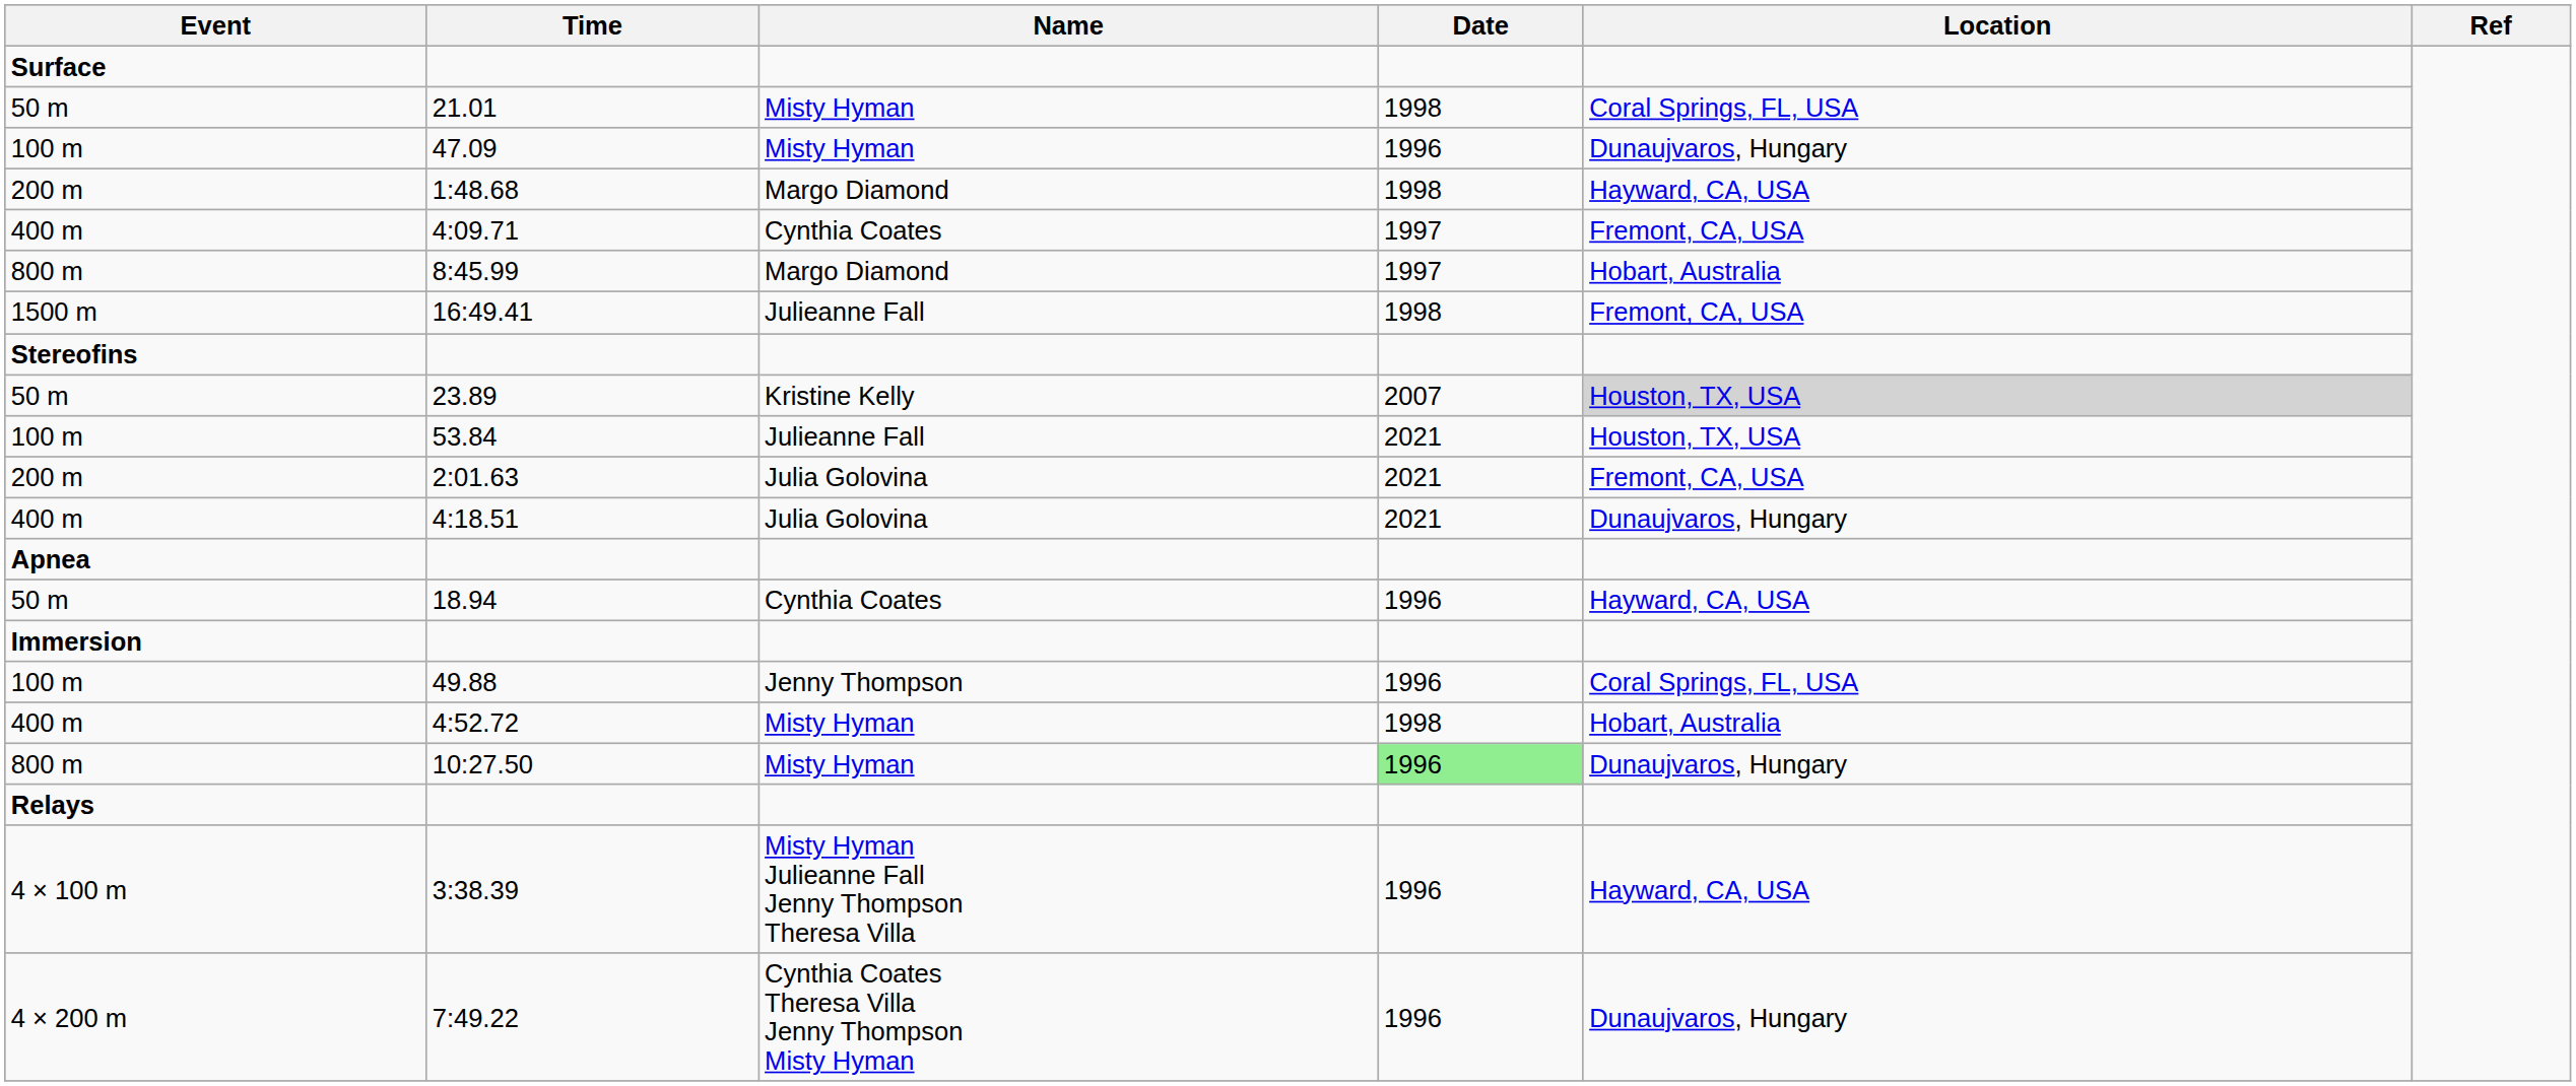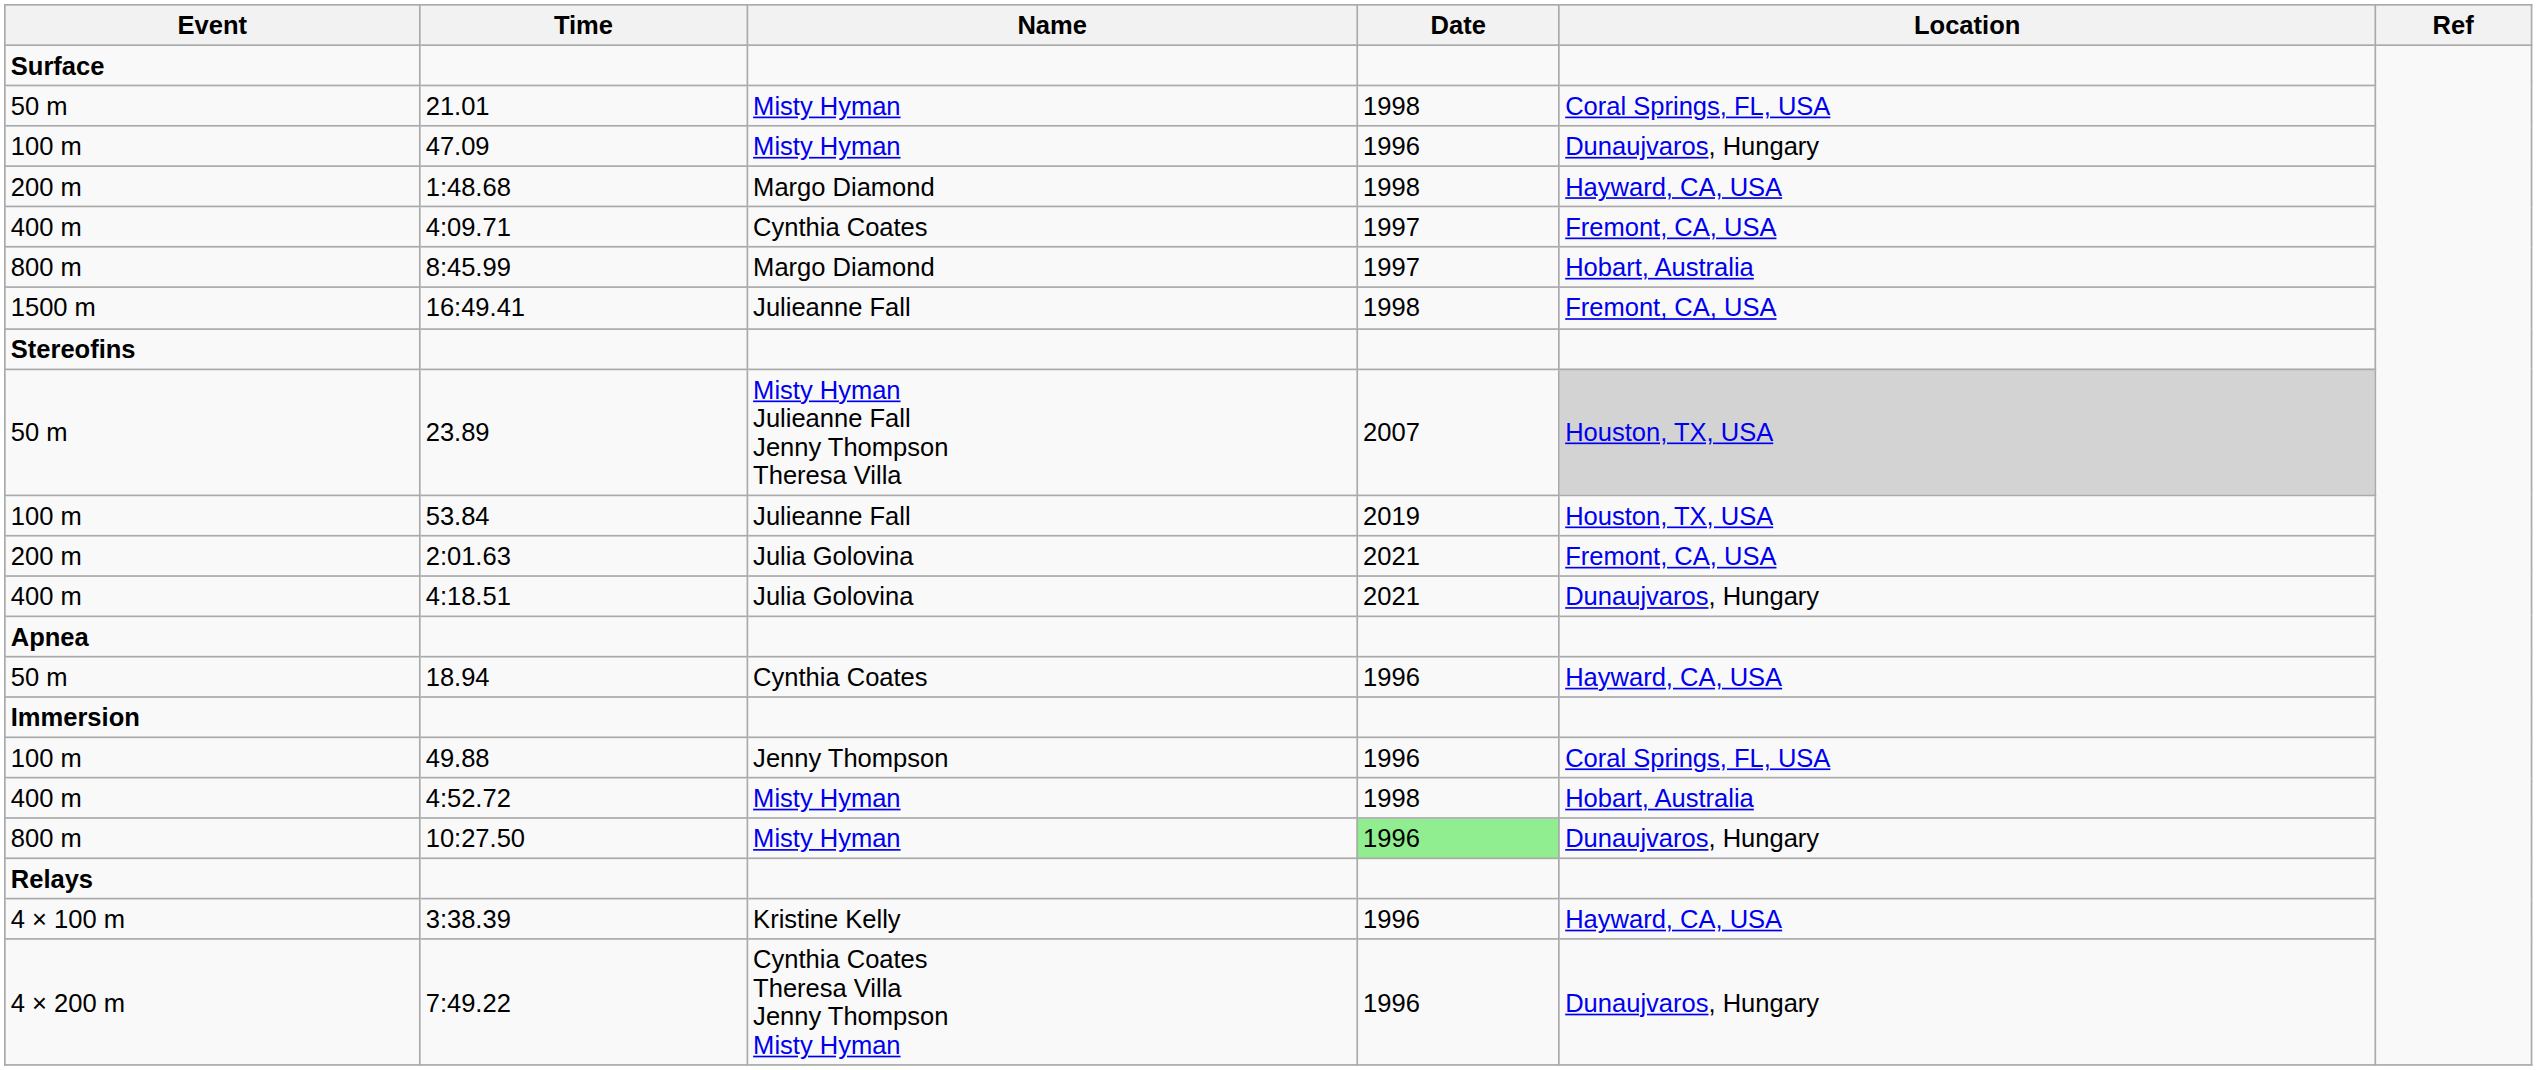23.89 | Name: Kristine Kelly -> Misty Hyman Julieanne Fall Jenny Thompson Theresa Villa
53.84 | Date: 2021 -> 2019
3:38.39 | Name: Misty Hyman Julieanne Fall Jenny Thompson Theresa Villa -> Kristine Kelly
